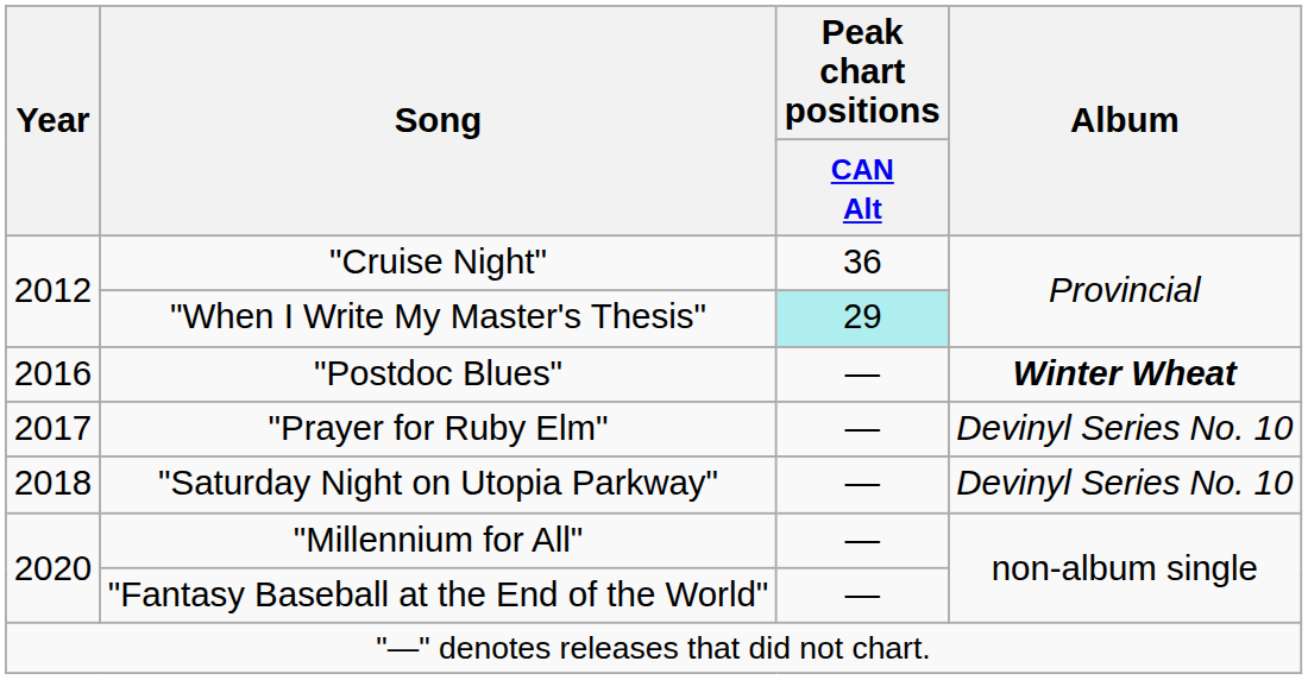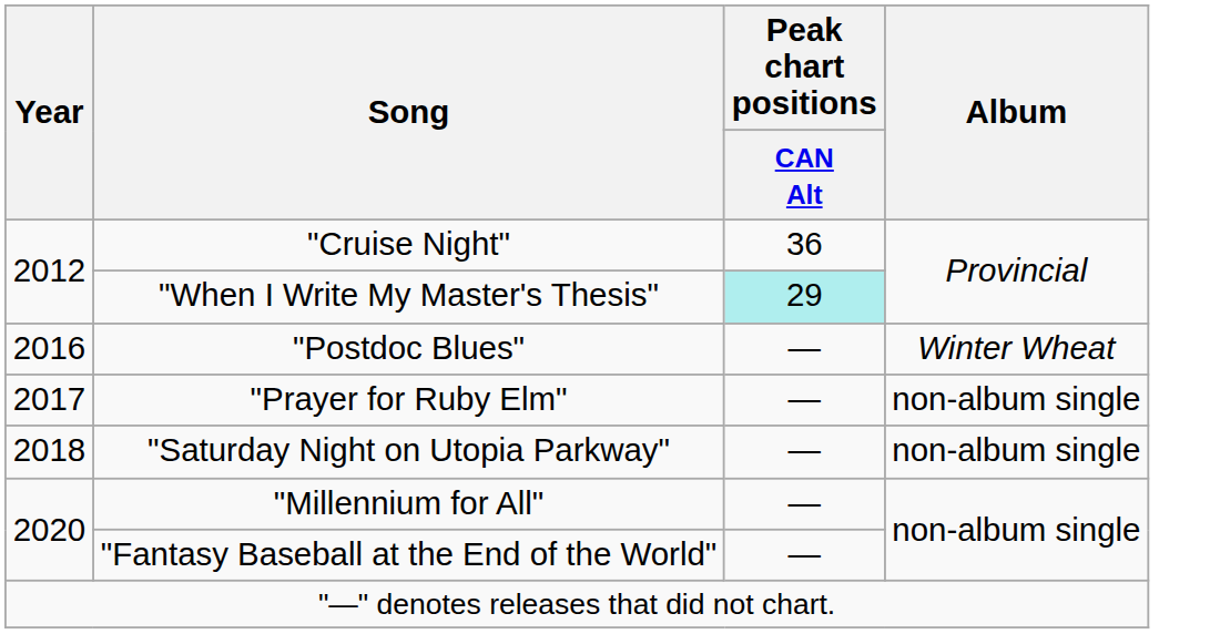"Postdoc Blues" | Album: bold -> normal
"Prayer for Ruby Elm" | Album: Devinyl Series No. 10 -> non-album single
"Saturday Night on Utopia Parkway" | Album: Devinyl Series No. 10 -> non-album single
